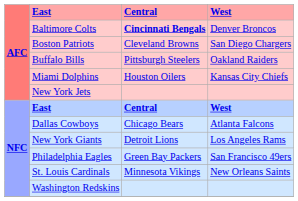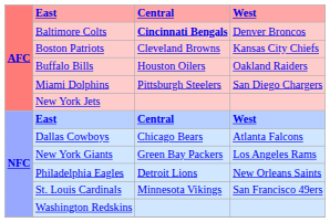Boston Patriots | West: San Diego Chargers -> Kansas City Chiefs
Buffalo Bills | Central: Pittsburgh Steelers -> Houston Oilers
Miami Dolphins | Central: Houston Oilers -> Pittsburgh Steelers
Miami Dolphins | West: Kansas City Chiefs -> San Diego Chargers
New York Giants | Central: Detroit Lions -> Green Bay Packers
Philadelphia Eagles | Central: Green Bay Packers -> Detroit Lions
Philadelphia Eagles | West: San Francisco 49ers -> New Orleans Saints
St. Louis Cardinals | West: New Orleans Saints -> San Francisco 49ers
